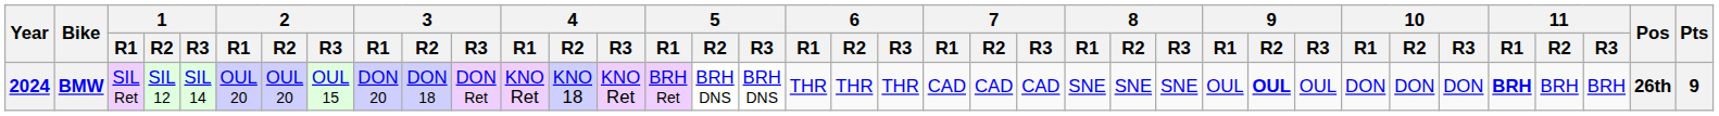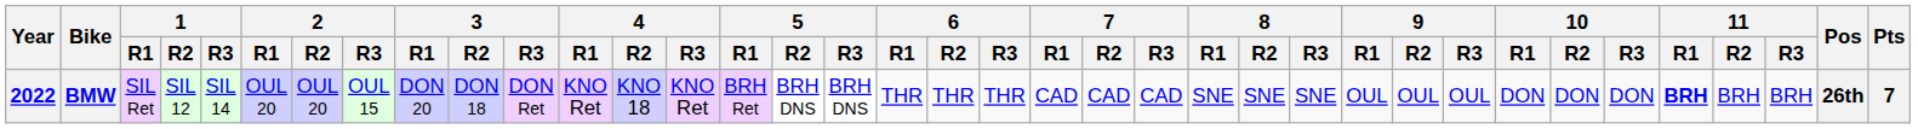BMW | Year: 2024 -> 2022
BMW | 9 / R2: bold -> normal
BMW | Pts: 9 -> 7
